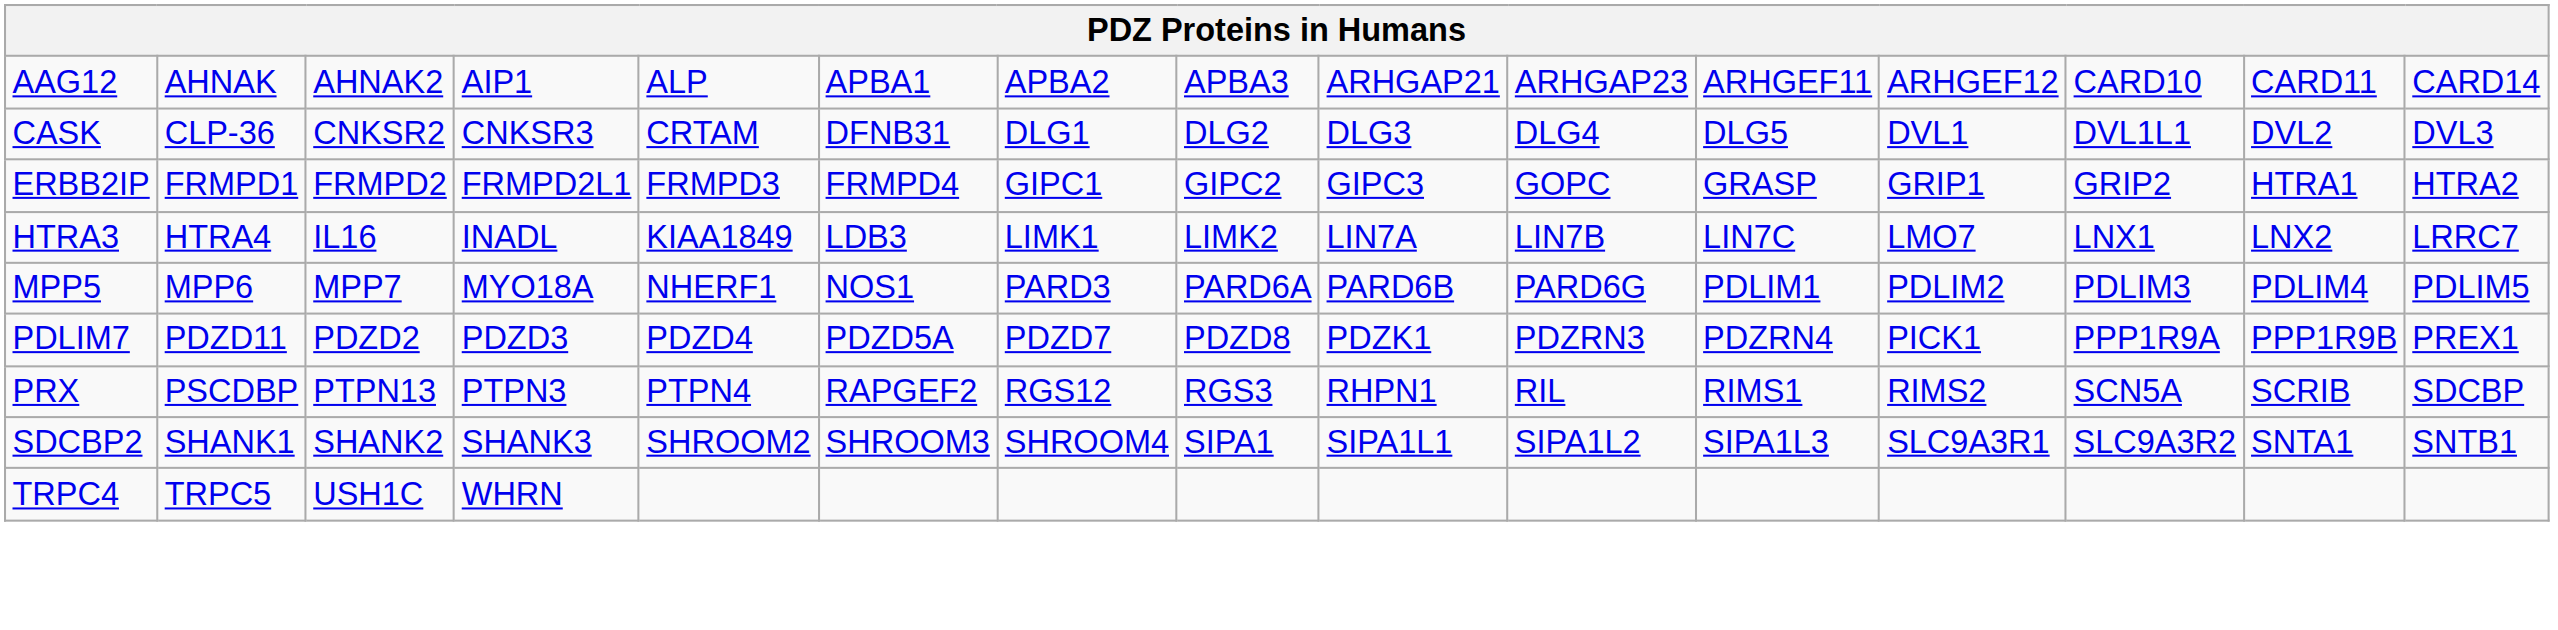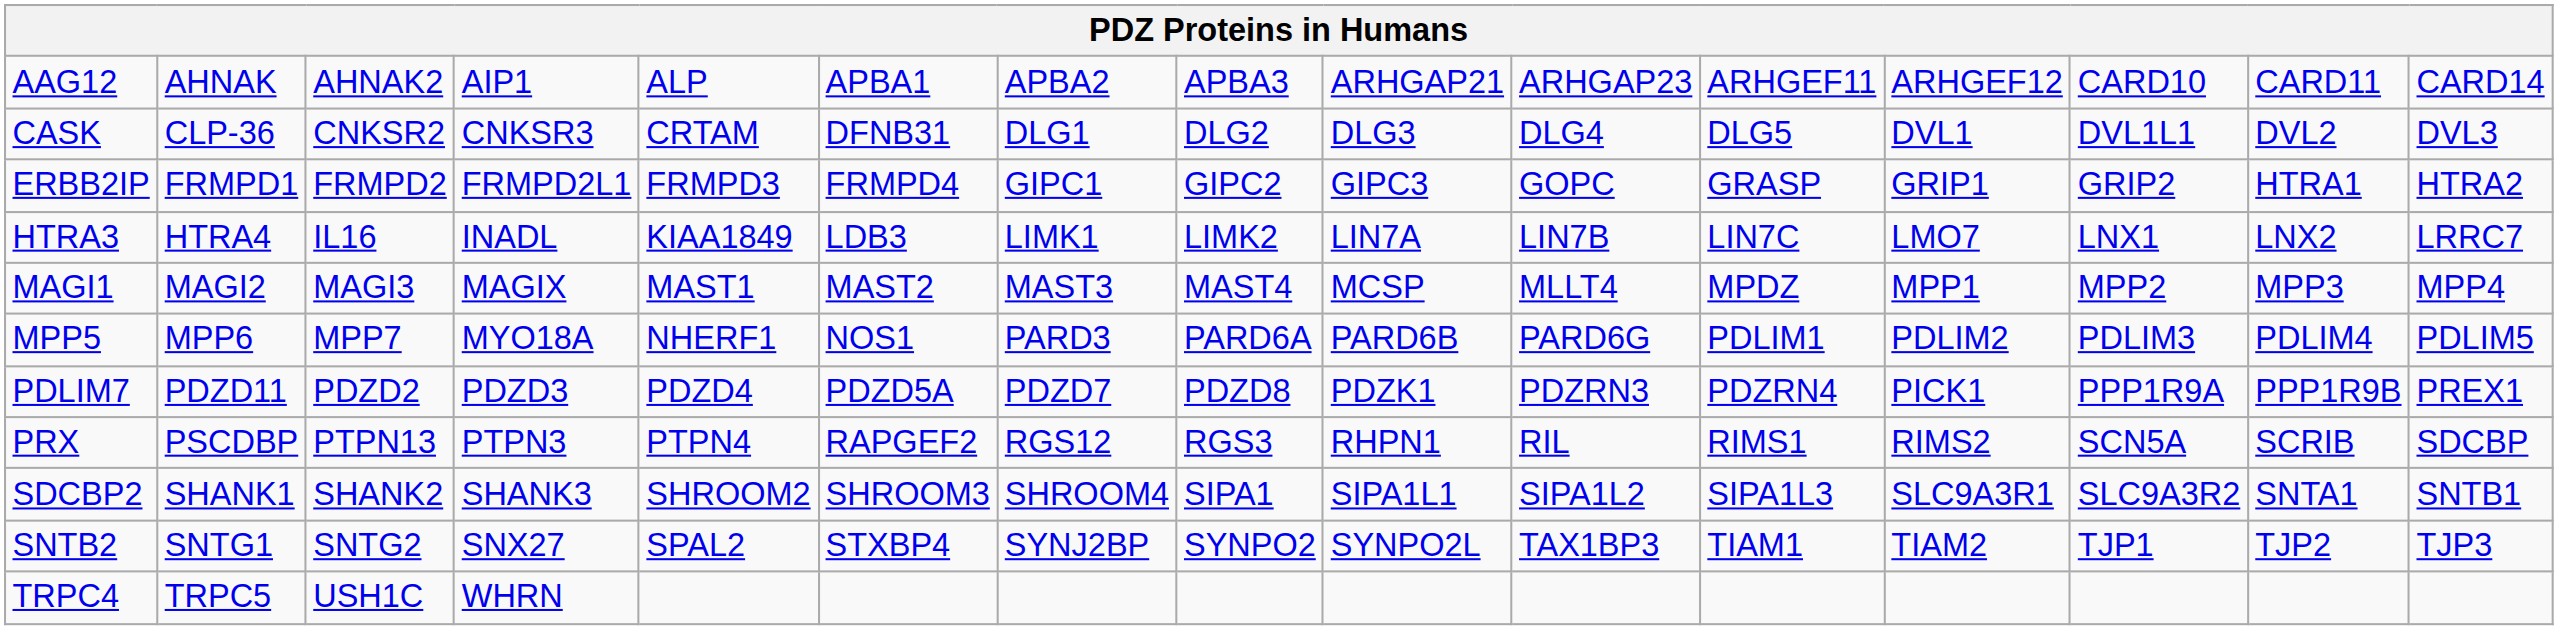+ row: MAGI1 | MAGI2 | MAGI3 | MAGIX | MAST1 | MAST2 | MAST3 | MAST4 | MCSP | MLLT4 | MPDZ | MPP1 | MPP2 | MPP3 | MPP4
+ row: SNTB2 | SNTG1 | SNTG2 | SNX27 | SPAL2 | STXBP4 | SYNJ2BP | SYNPO2 | SYNPO2L | TAX1BP3 | TIAM1 | TIAM2 | TJP1 | TJP2 | TJP3
